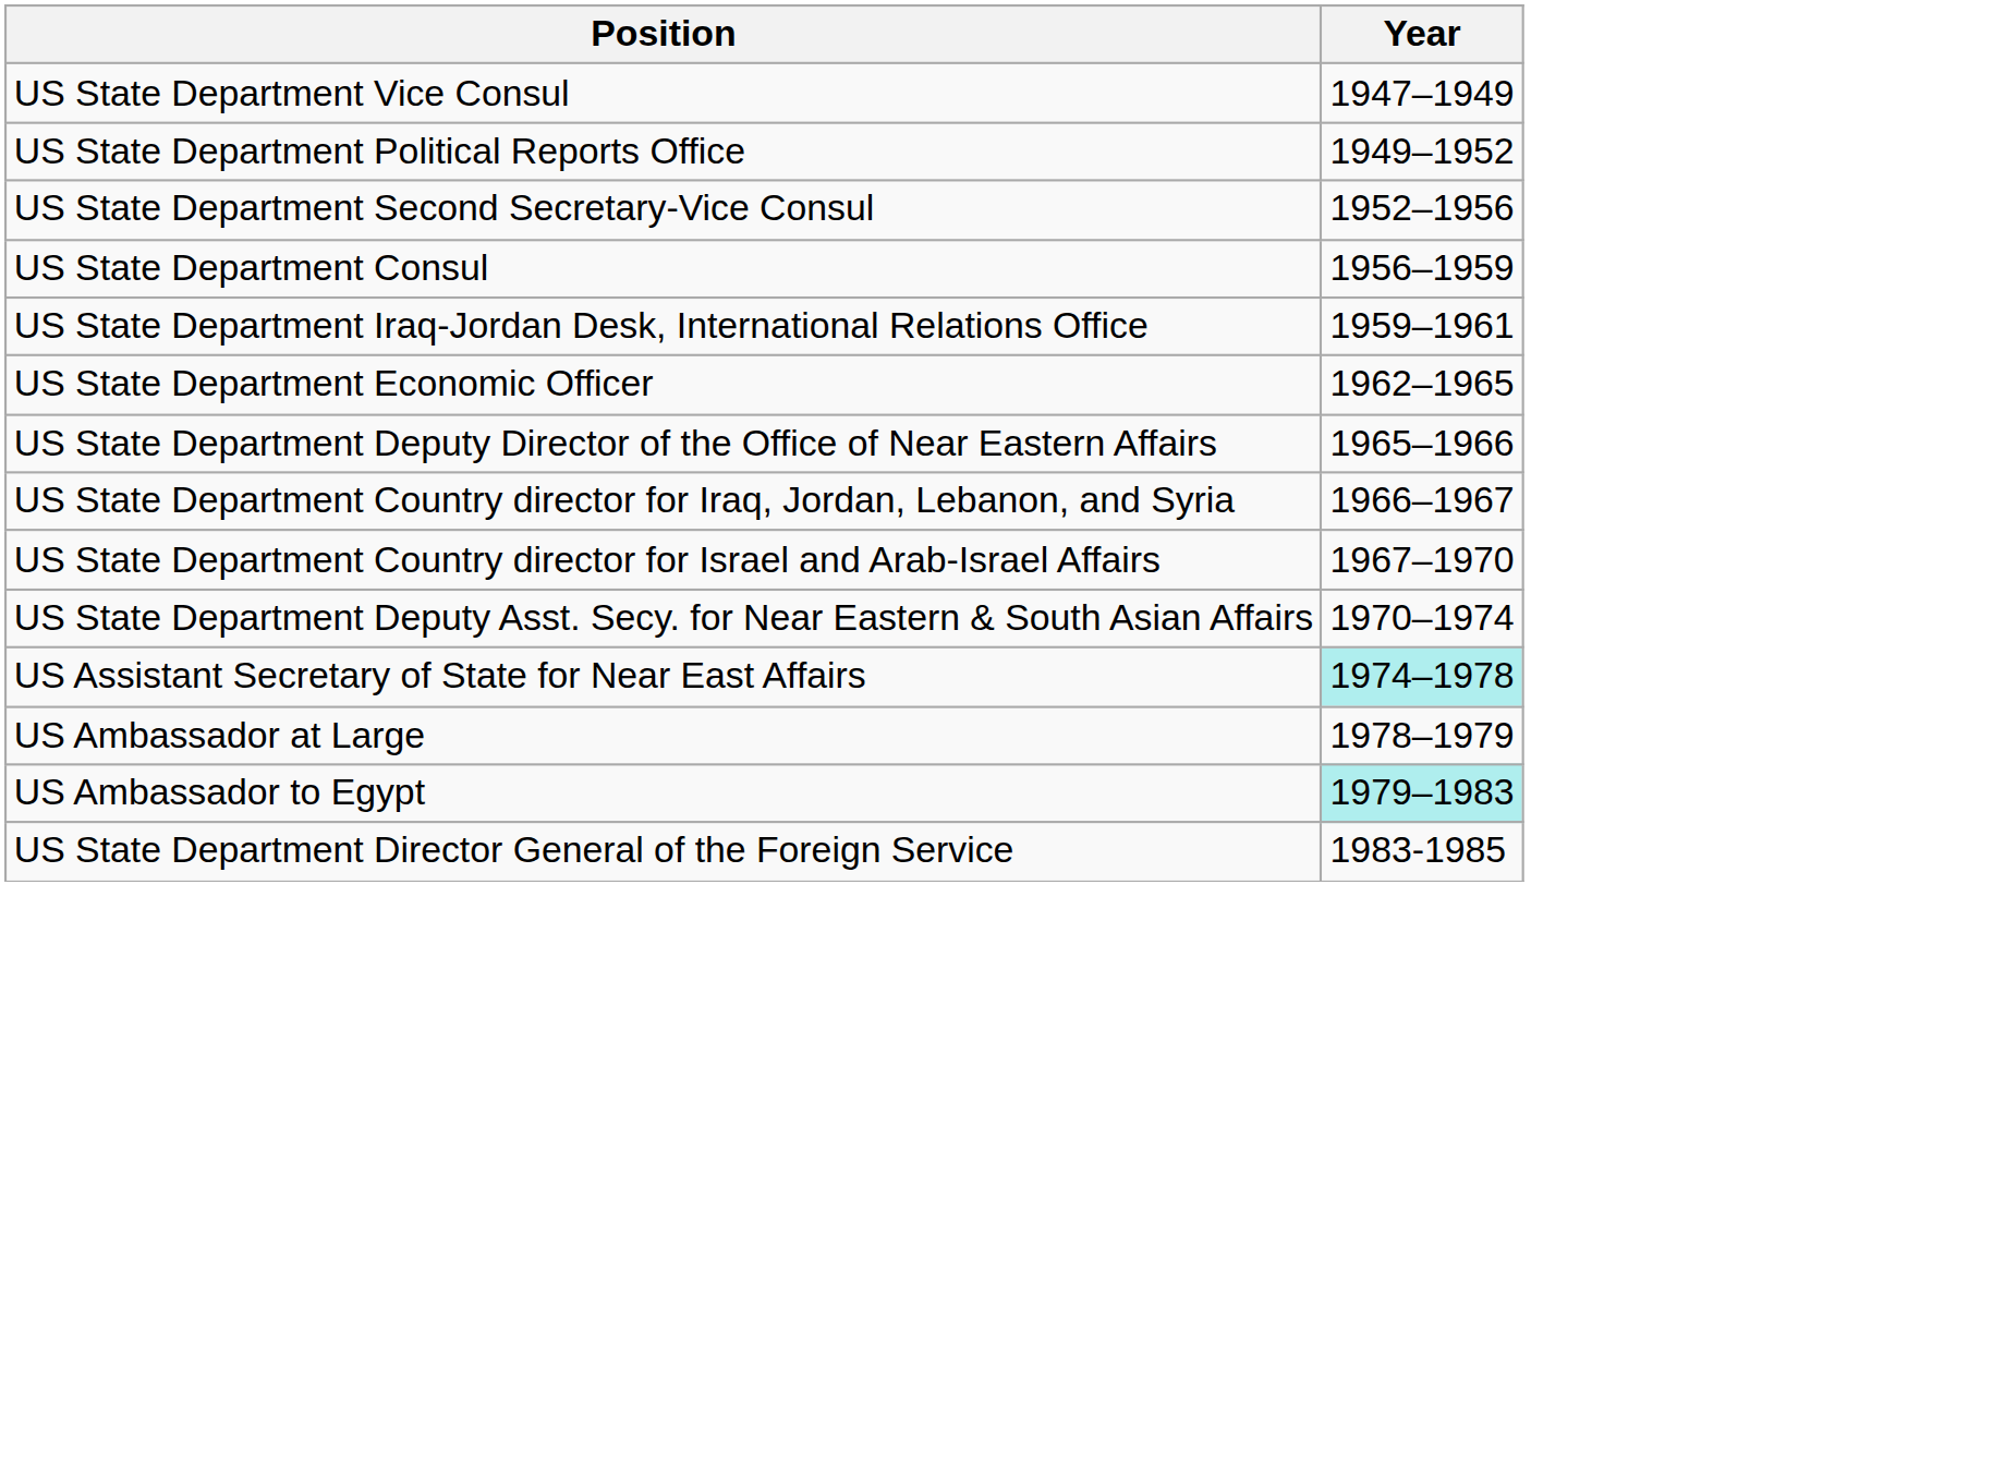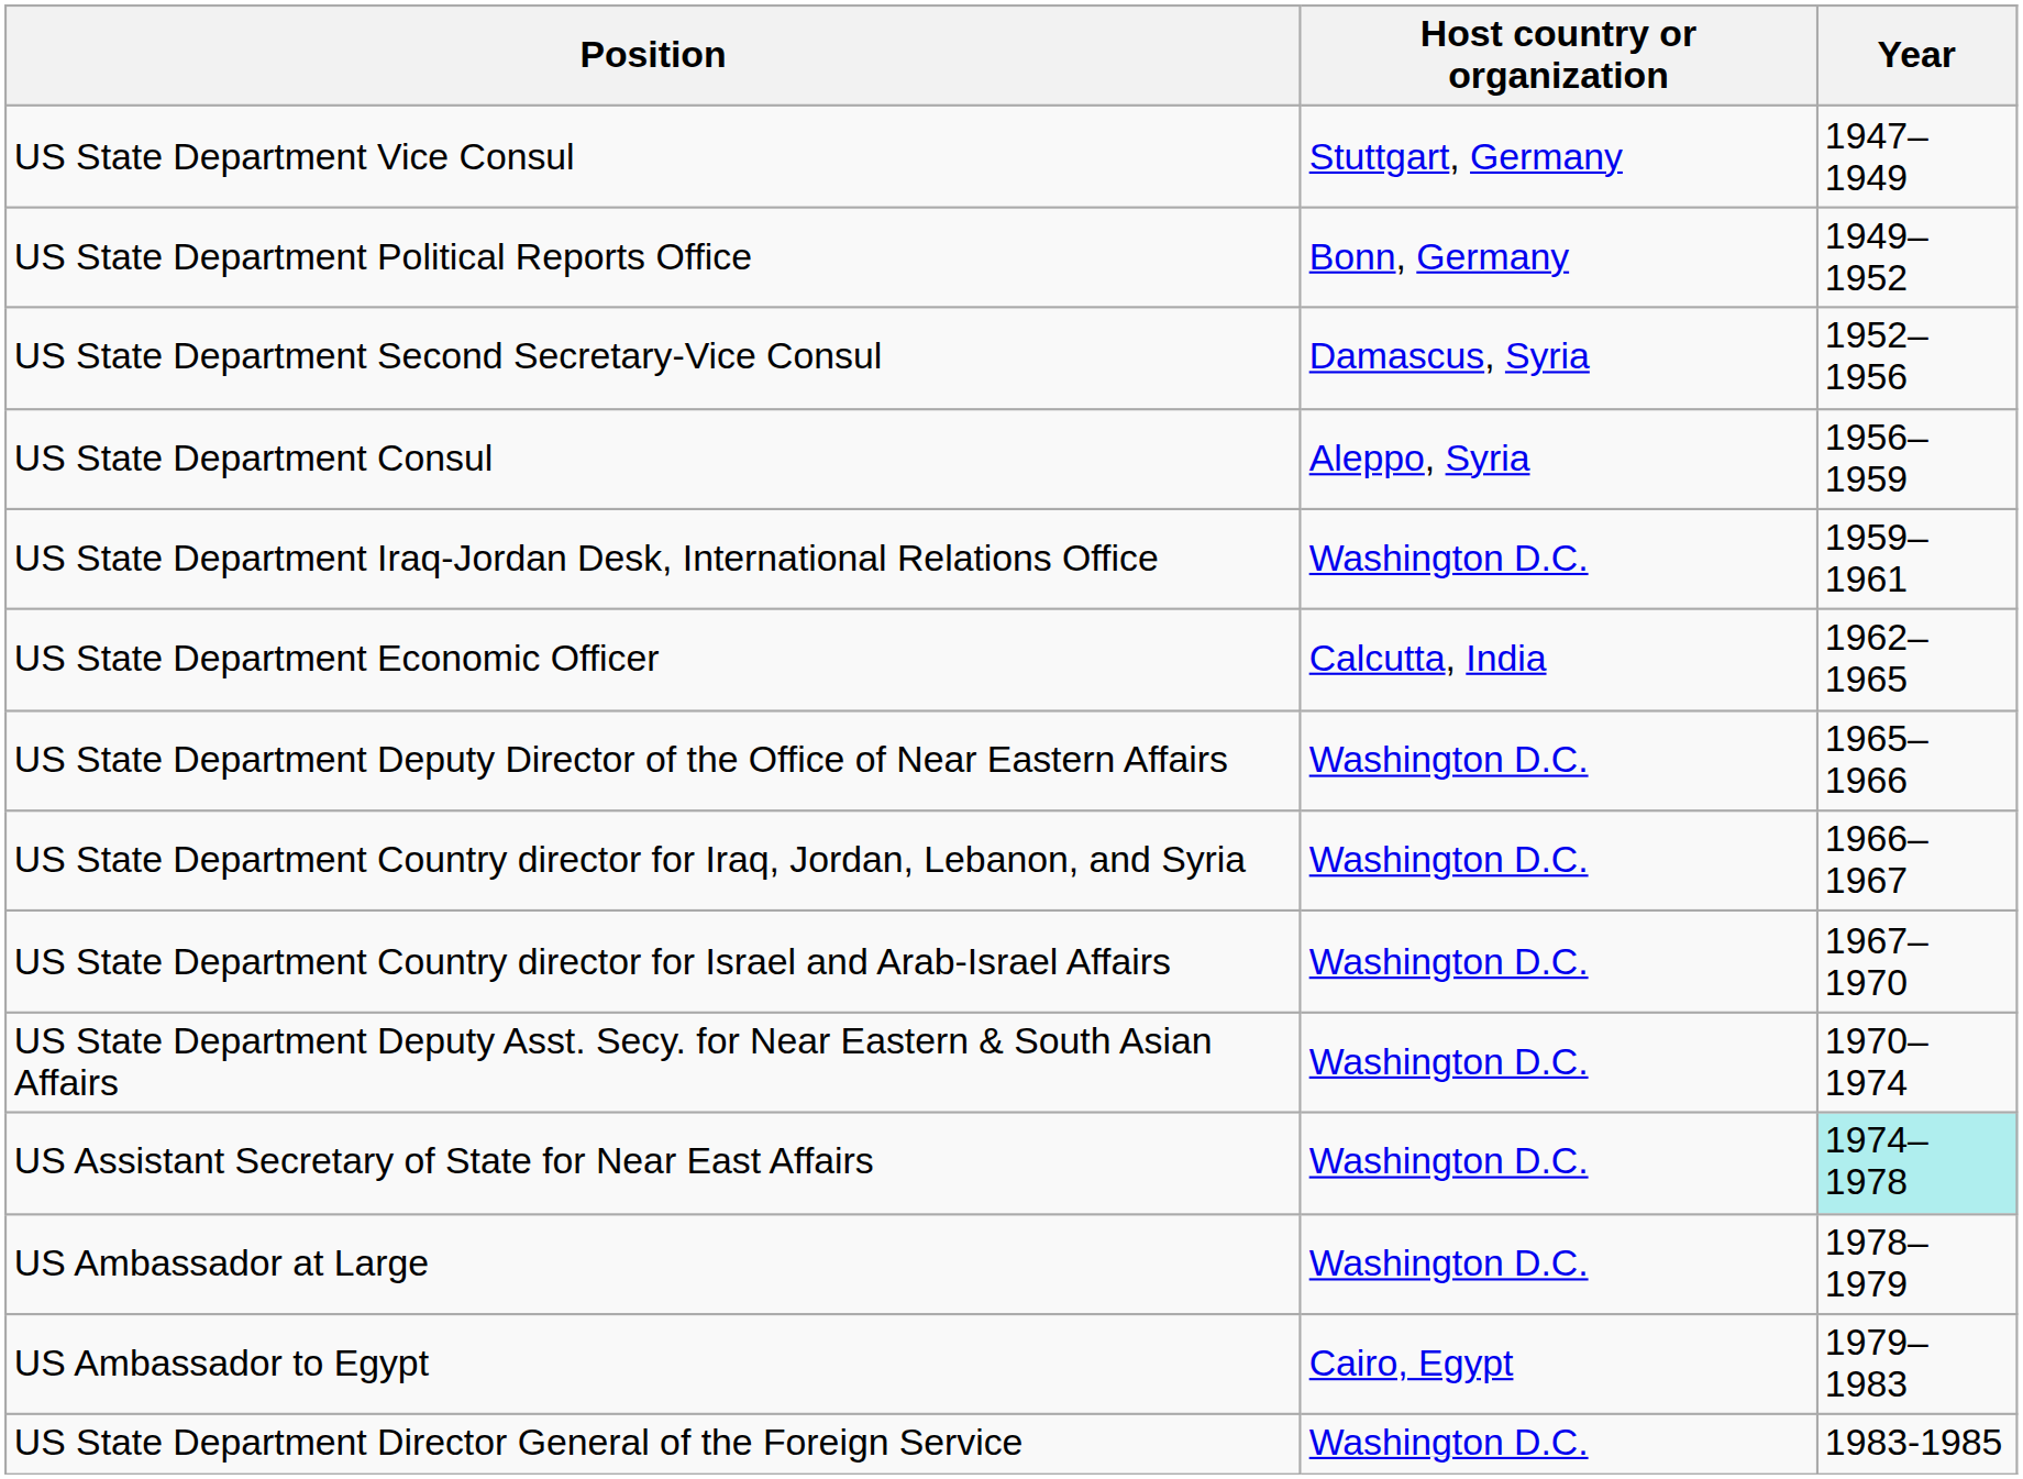+ column: Host country or organization | Stuttgart, Germany | Bonn, Germany | Damascus, Syria | Aleppo, Syria | Washington D.C. | Calcutta, India | Washington D.C. | Washington D.C. | Washington D.C. | Washington D.C. | Washington D.C. | Washington D.C. | Cairo, Egypt | Washington D.C.
US Ambassador to Egypt | Year: paleturquoise background -> no background
